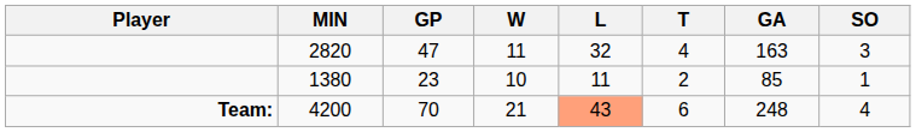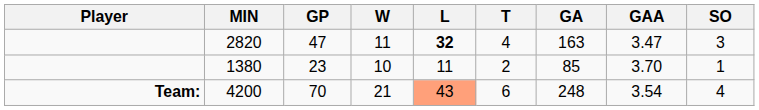+ column: GAA | 3.47 | 3.70 | 3.54
2820 | L: normal -> bold
